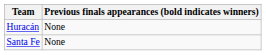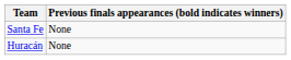rows swapped: Huracán <-> Santa Fe
